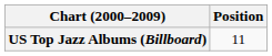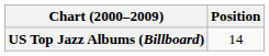US Top Jazz Albums (Billboard) | Position: 11 -> 14
